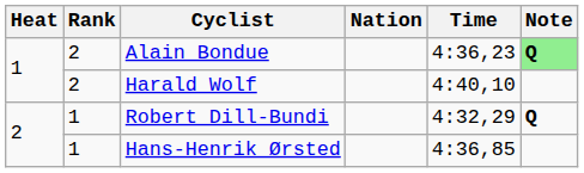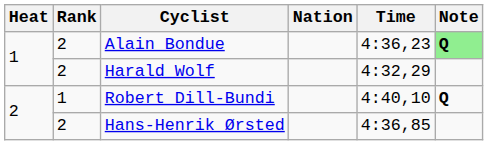Harald Wolf | Time: 4:40,10 -> 4:32,29
Robert Dill-Bundi | Time: 4:32,29 -> 4:40,10
Hans-Henrik Ørsted | Rank: 1 -> 2
